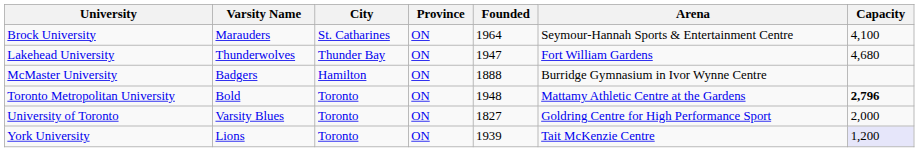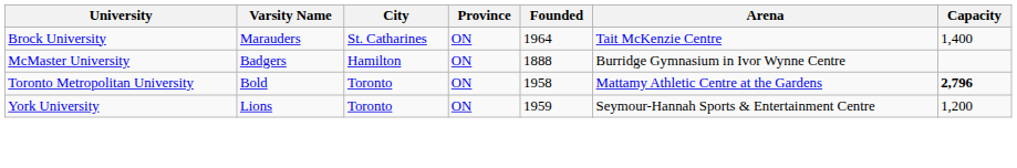Brock University | Arena: Seymour-Hannah Sports & Entertainment Centre -> Tait McKenzie Centre
Brock University | Capacity: 4,100 -> 1,400
- row: Lakehead University | Thunderwolves | Thunder Bay | ON | 1947 | Fort William Gardens | 4,680
Toronto Metropolitan University | Founded: 1948 -> 1958
- row: University of Toronto | Varsity Blues | Toronto | ON | 1827 | Goldring Centre for High Performance Sport | 2,000
York University | Founded: 1939 -> 1959
York University | Arena: Tait McKenzie Centre -> Seymour-Hannah Sports & Entertainment Centre
York University | Capacity: lavender background -> no background
